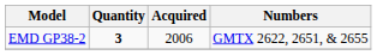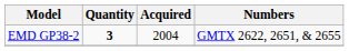EMD GP38-2 | Acquired: 2006 -> 2004
